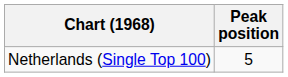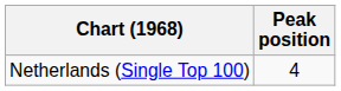Netherlands (Single Top 100) | Peak position: 5 -> 4
